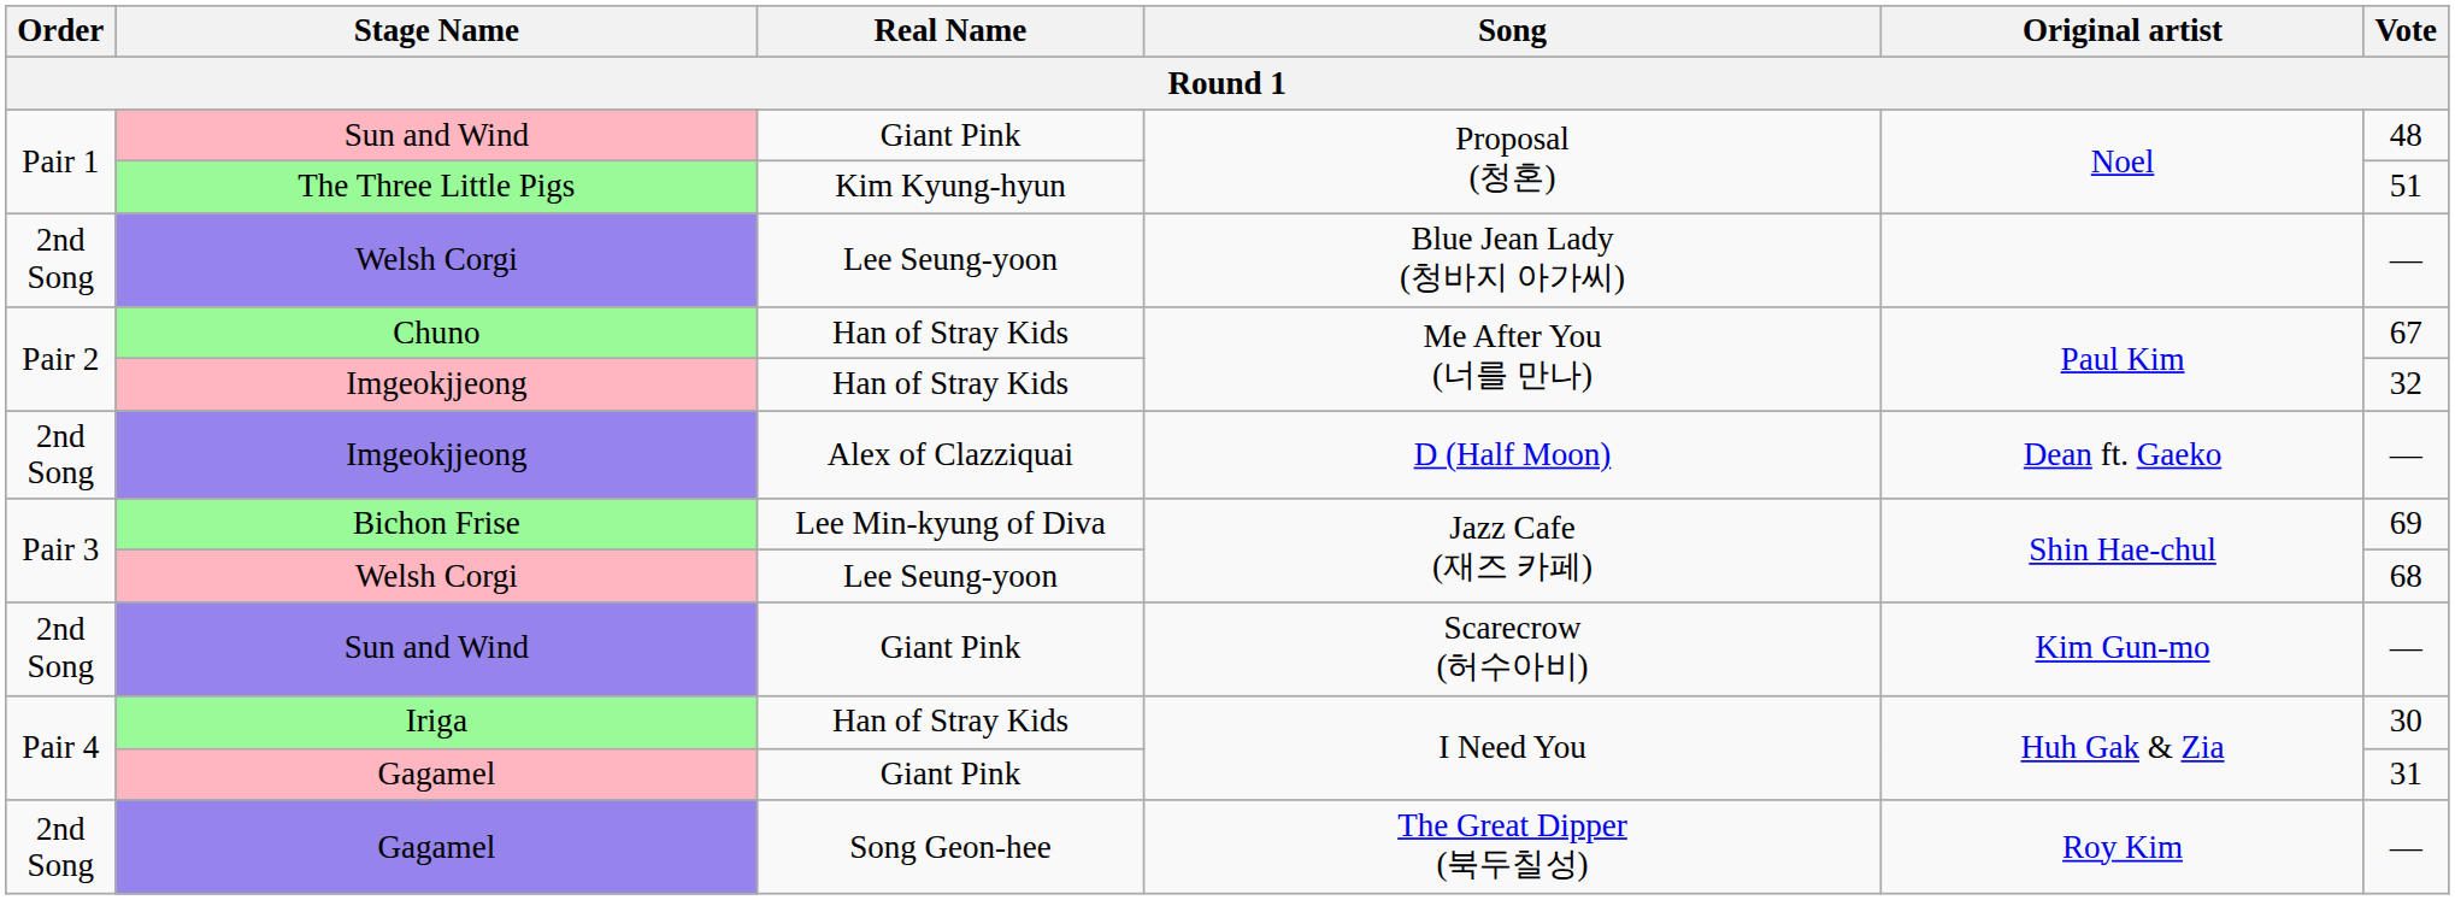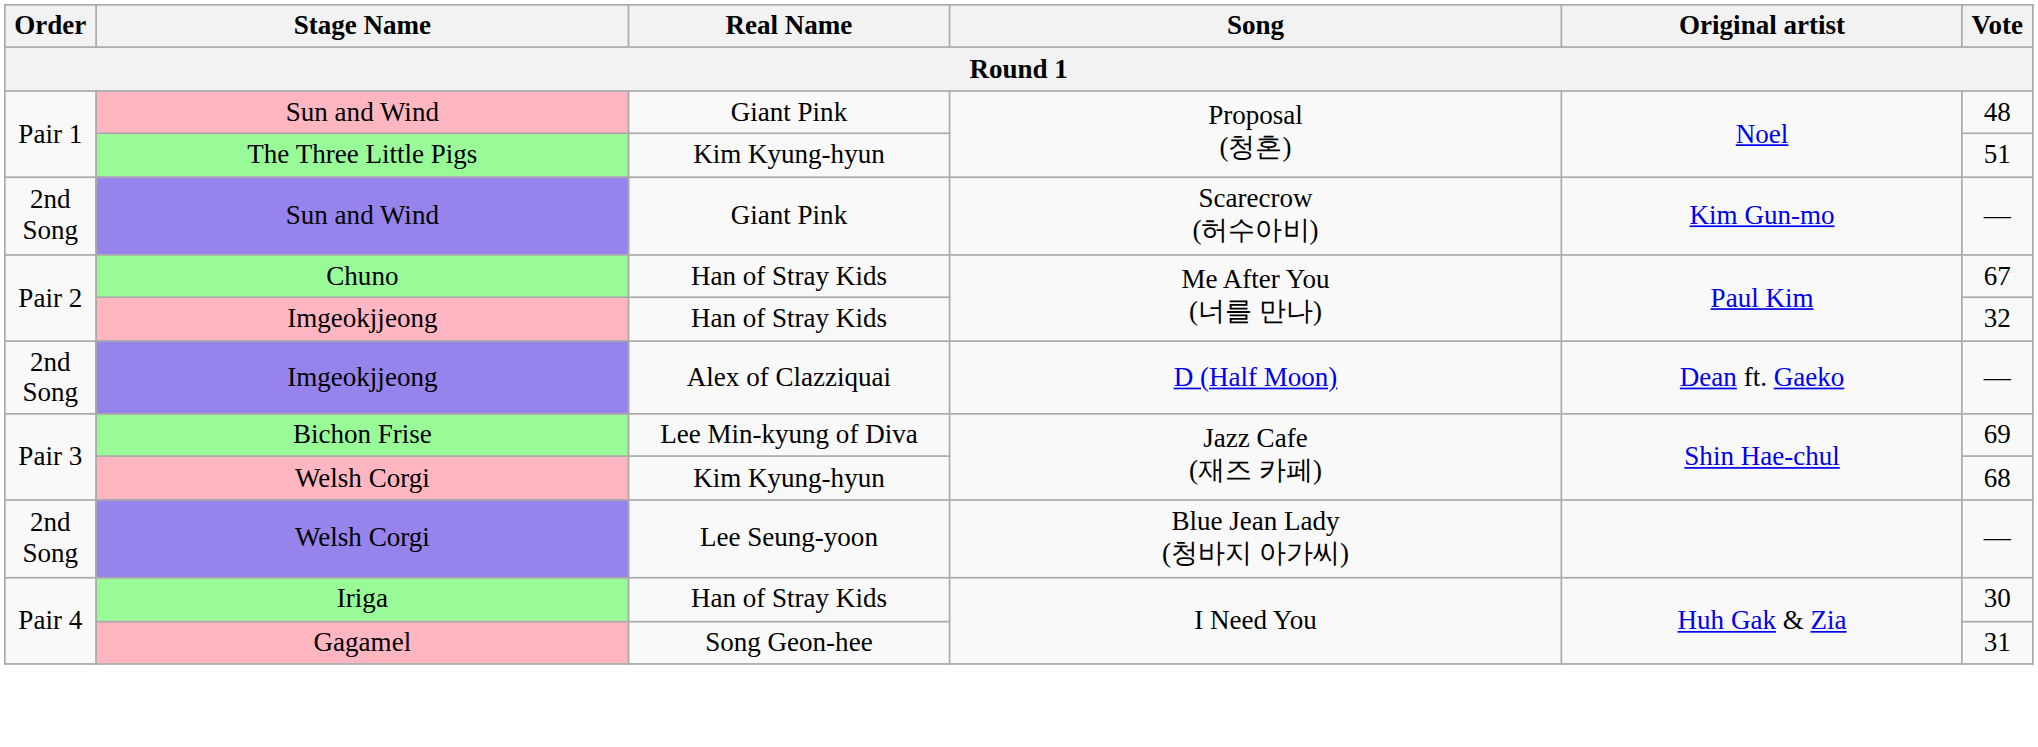rows swapped: Sun and Wind / Scarecrow (허수아비) <-> Welsh Corgi / Blue Jean Lady (청바지 아가씨)
Welsh Corgi / Jazz Cafe (재즈 카페) | Real Name: Lee Seung-yoon -> Kim Kyung-hyun
Gagamel / I Need You | Real Name: Giant Pink -> Song Geon-hee
- row: 2nd Song | Gagamel | Song Geon-hee | The Great Dipper (북두칠성) | Roy Kim | —
